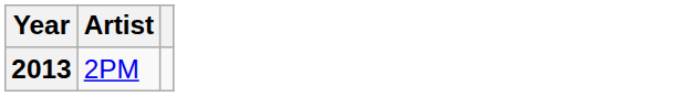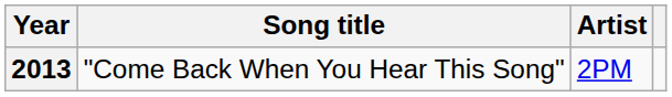+ column: Song title | "Come Back When You Hear This Song"
